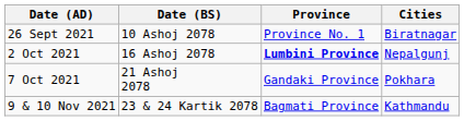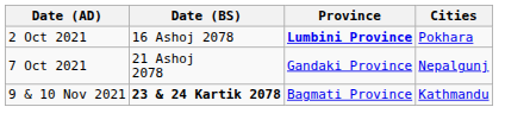- row: 26 Sept 2021 | 10 Ashoj 2078 | Province No. 1 | Biratnagar
2 Oct 2021 | Cities: Nepalgunj -> Pokhara
7 Oct 2021 | Cities: Pokhara -> Nepalgunj
9 & 10 Nov 2021 | Date (BS): normal -> bold
